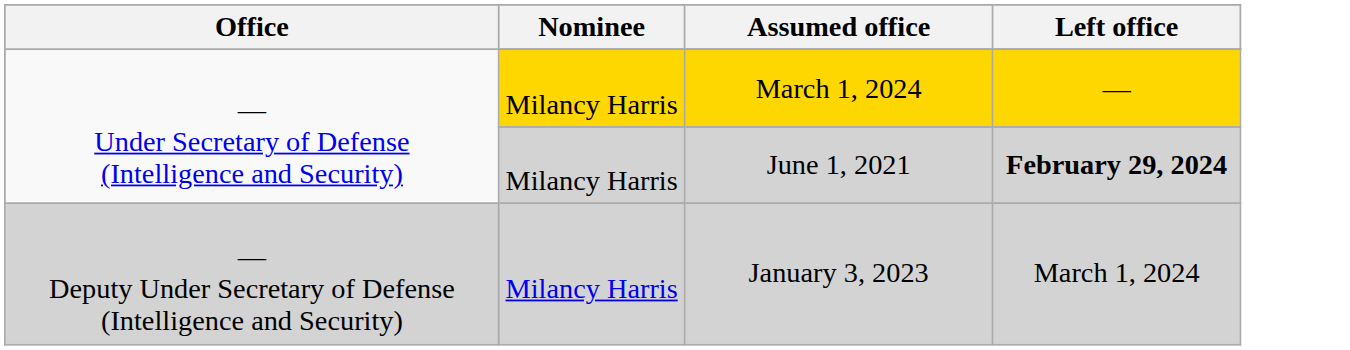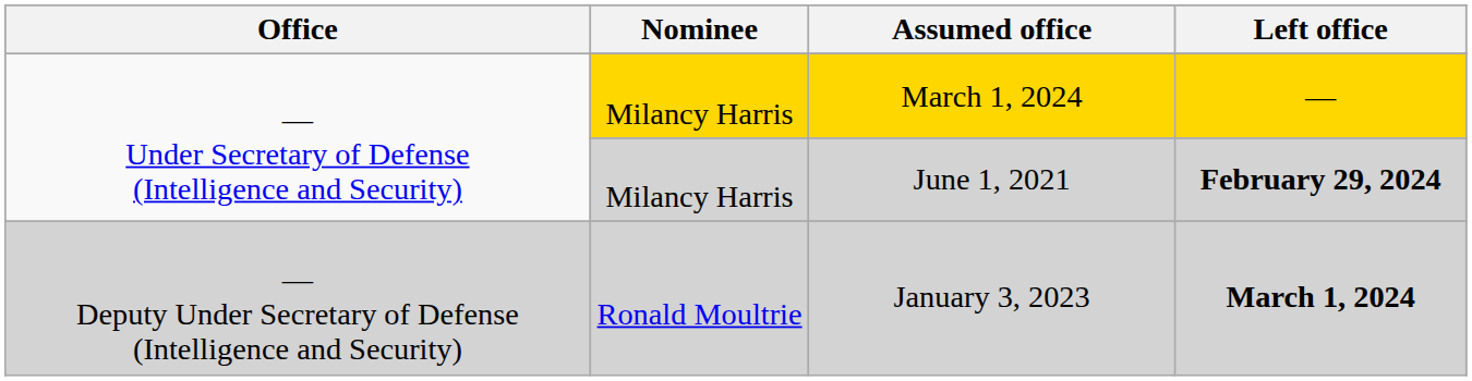January 3, 2023 | Nominee: Milancy Harris -> Ronald Moultrie
January 3, 2023 | Left office: normal -> bold
